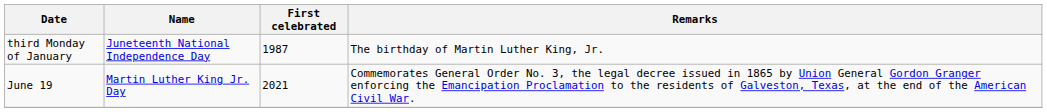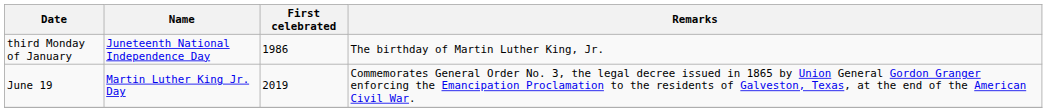third Monday of January | First celebrated: 1987 -> 1986
June 19 | First celebrated: 2021 -> 2019
